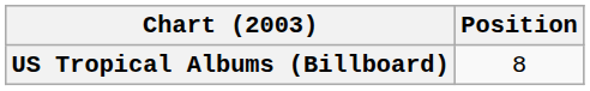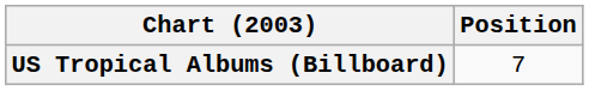US Tropical Albums (Billboard) | Position: 8 -> 7
